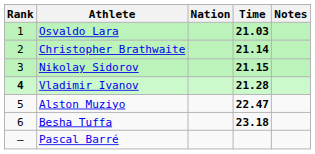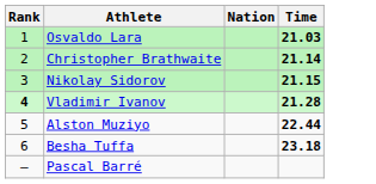- column: Notes
Alston Muziyo | Time: 22.47 -> 22.44
